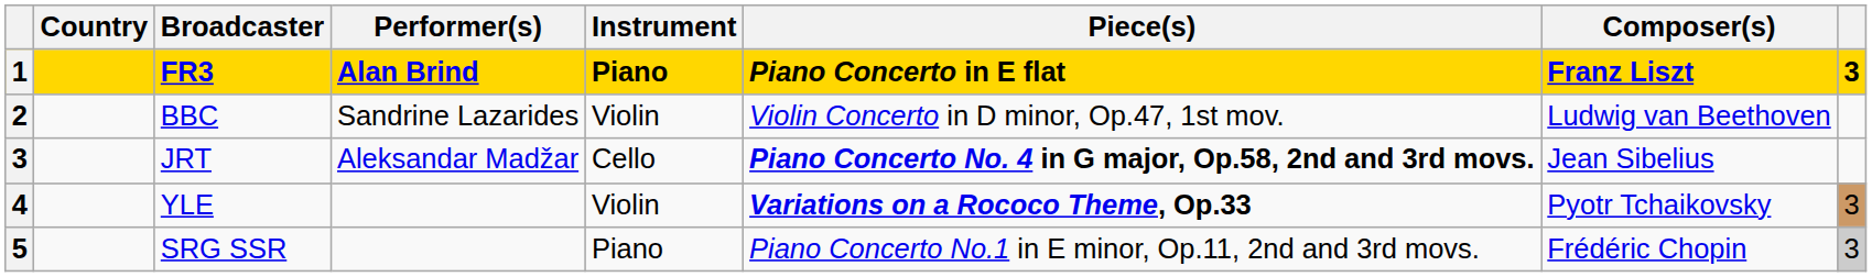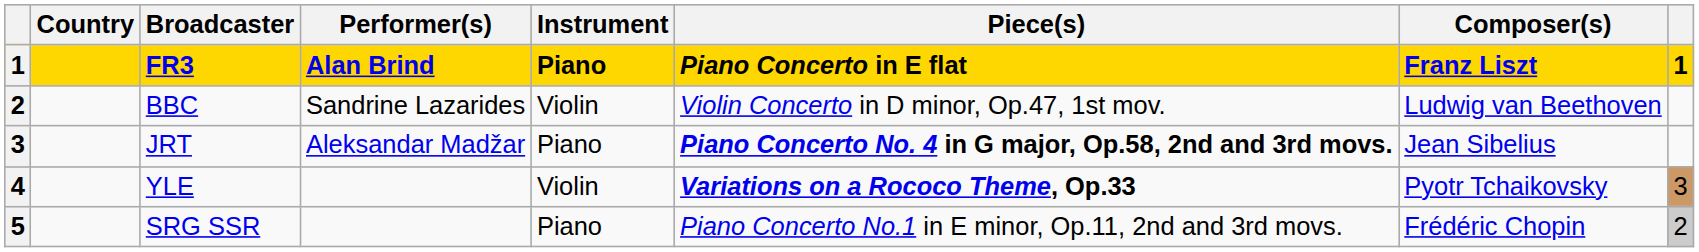FR3 | column 8: 3 -> 1
JRT | Instrument: Cello -> Piano
SRG SSR | column 8: 3 -> 2
